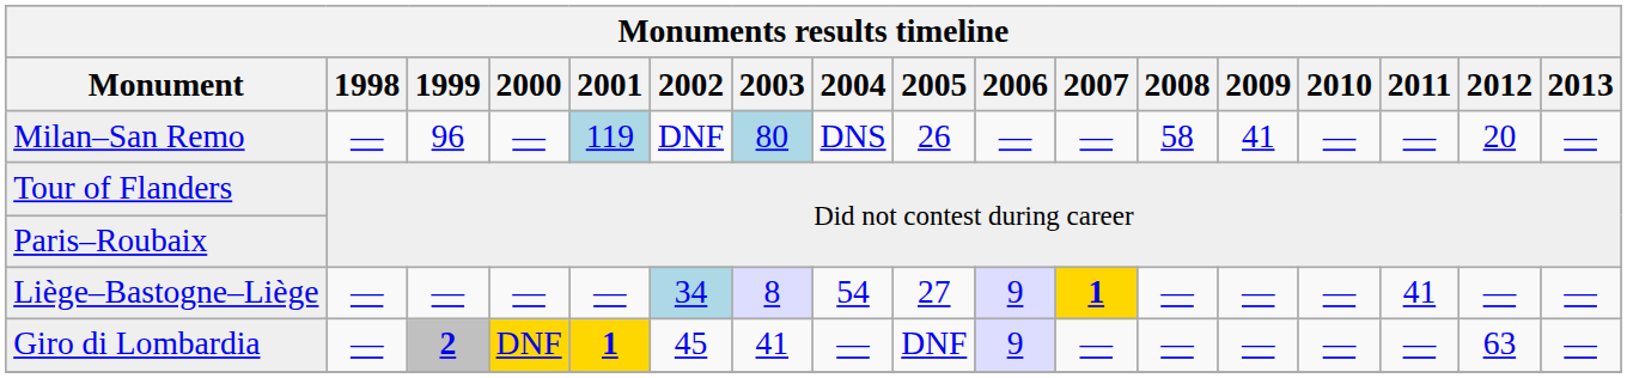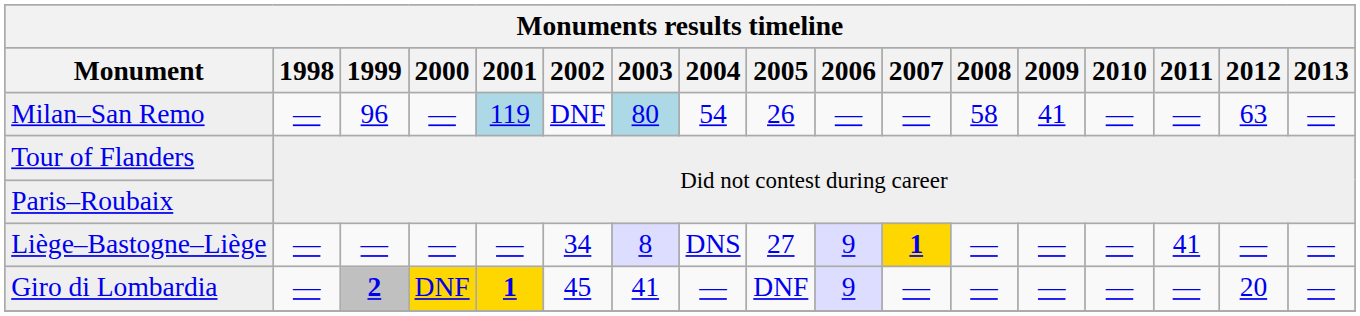Milan–San Remo | 2004: DNS -> 54
Milan–San Remo | 2012: 20 -> 63
Liège–Bastogne–Liège | 2002: lightblue background -> no background
Liège–Bastogne–Liège | 2004: 54 -> DNS
Giro di Lombardia | 2012: 63 -> 20
